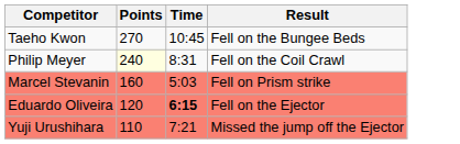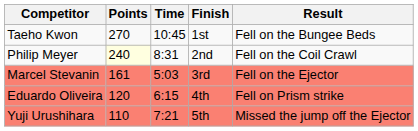+ column: Finish | 1st | 2nd | 3rd | 4th | 5th
Marcel Stevanin | Points: 160 -> 161
Marcel Stevanin | Result: Fell on Prism strike -> Fell on the Ejector
Eduardo Oliveira | Time: bold -> normal
Eduardo Oliveira | Result: Fell on the Ejector -> Fell on Prism strike
